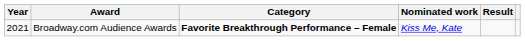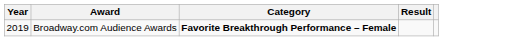- column: Nominated work | Kiss Me, Kate
Broadway.com Audience Awards | Year: 2021 -> 2019
